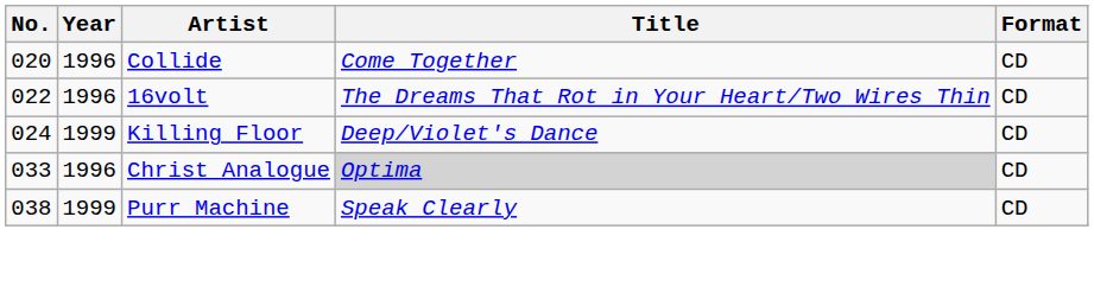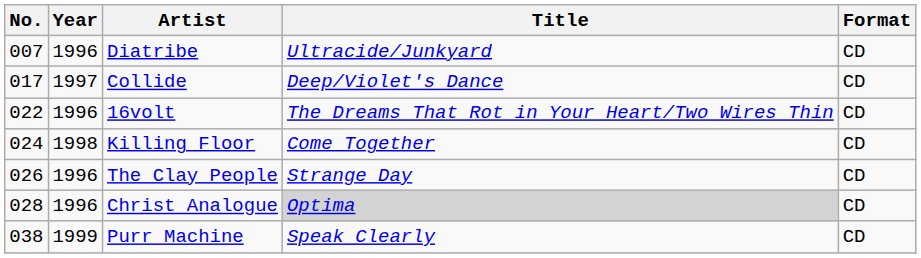+ row: 007 | 1996 | Diatribe | Ultracide/Junkyard | CD
Collide | No.: 020 -> 017
Collide | Year: 1996 -> 1997
Collide | Title: Come Together -> Deep/Violet's Dance
Killing Floor | Year: 1999 -> 1998
Killing Floor | Title: Deep/Violet's Dance -> Come Together
+ row: 026 | 1996 | The Clay People | Strange Day | CD
Christ Analogue | No.: 033 -> 028
